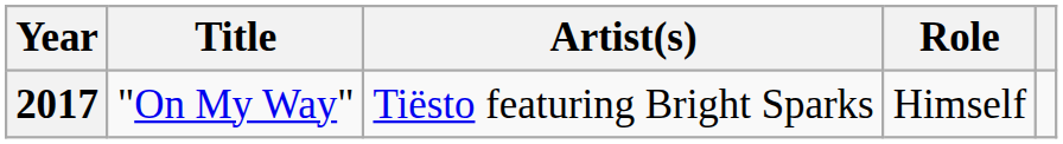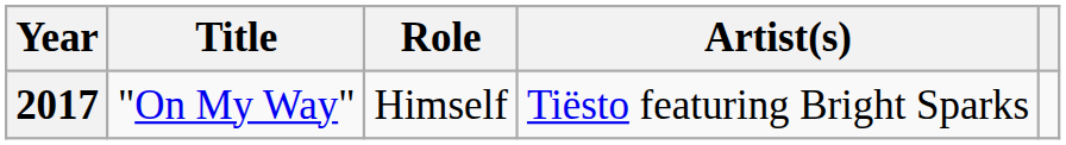columns swapped: Artist(s) <-> Role
